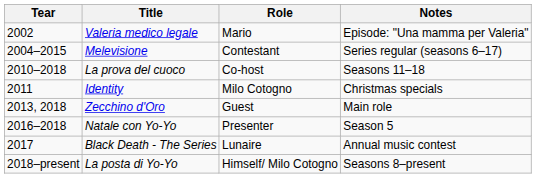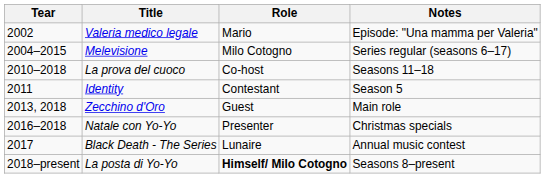Melevisione | Role: Contestant -> Milo Cotogno
Identity | Role: Milo Cotogno -> Contestant
Identity | Notes: Christmas specials -> Season 5
Natale con Yo-Yo | Notes: Season 5 -> Christmas specials
La posta di Yo-Yo | Role: normal -> bold
